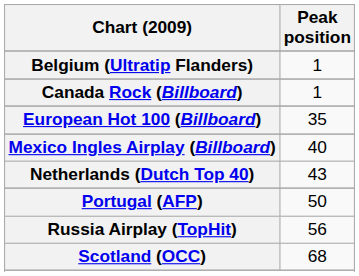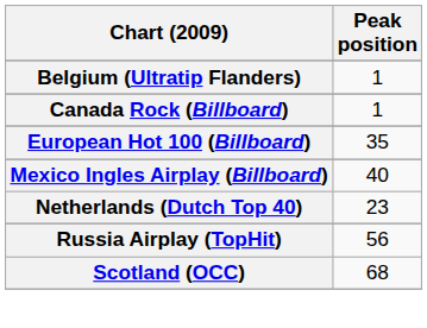Netherlands (Dutch Top 40) | Peak position: 43 -> 23
- row: Portugal (AFP) | 50
